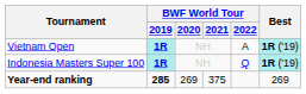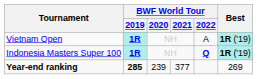Indonesia Masters Super 100 | BWF World Tour / 2022: normal -> bold
Year-end ranking | BWF World Tour / 2020: 269 -> 239
Year-end ranking | BWF World Tour / 2021: 375 -> 377
